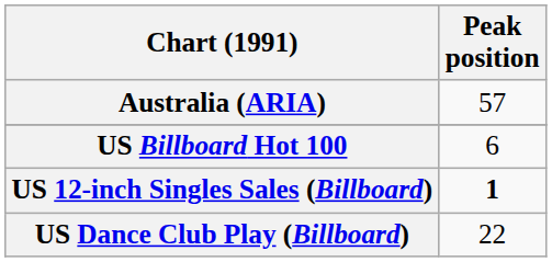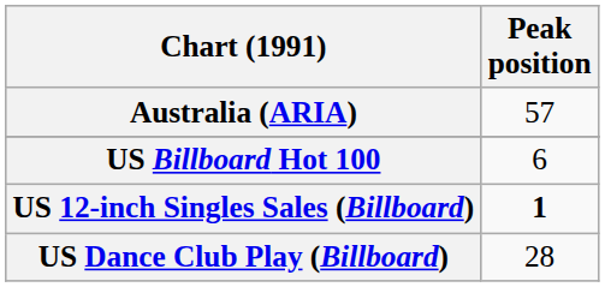US Dance Club Play (Billboard) | Peak position: 22 -> 28
